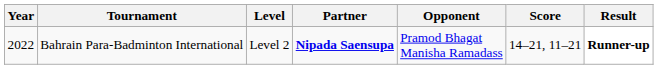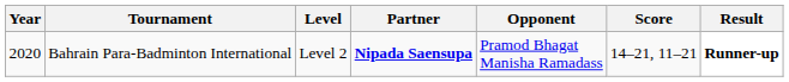Bahrain Para-Badminton International | Year: 2022 -> 2020
